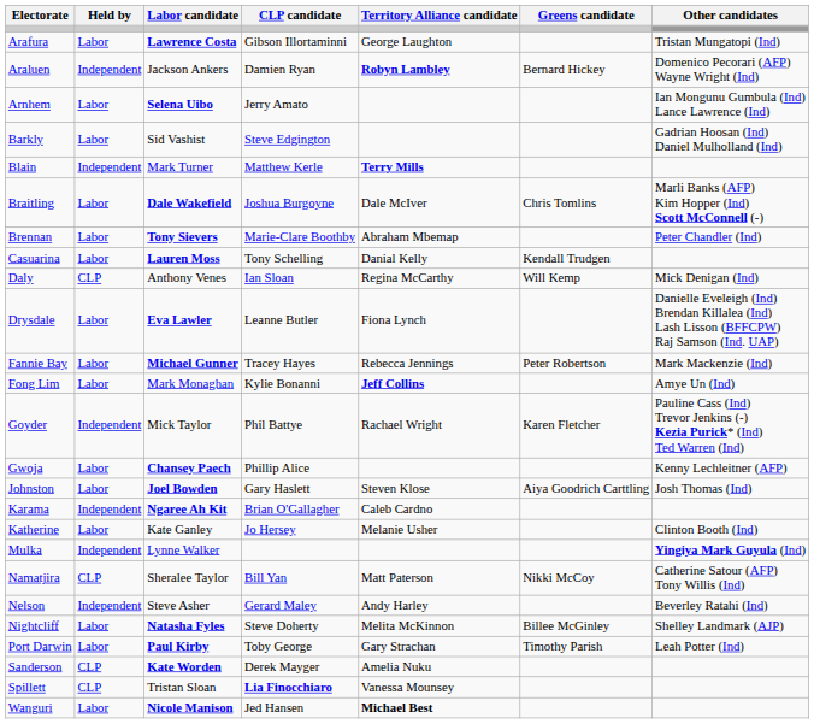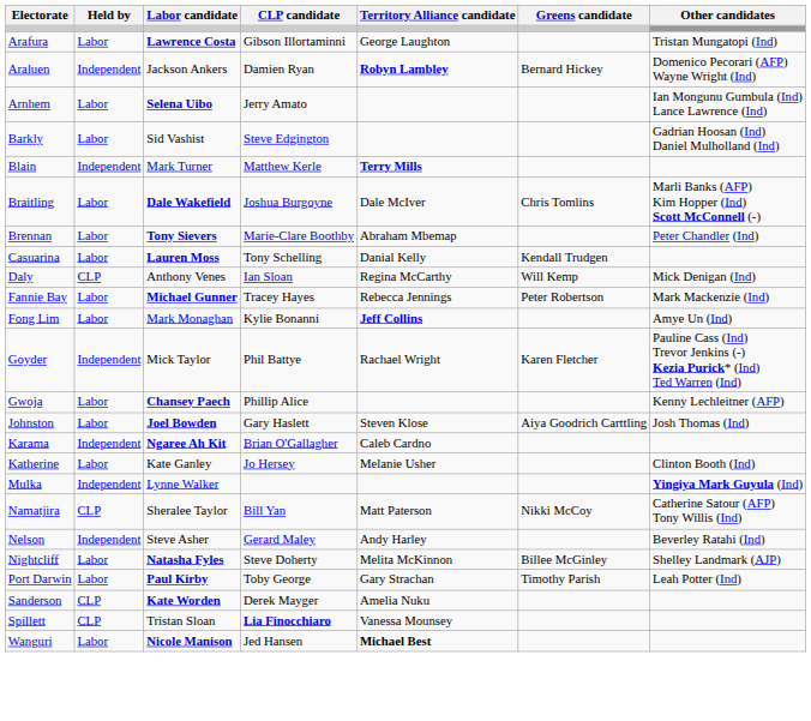- row: Drysdale | Labor | Eva Lawler | Leanne Butler | Fiona Lynch | Danielle Eveleigh (Ind) Brendan Killalea (Ind) Lash Lisson (BFFCPW) Raj Samson (Ind. UAP)
